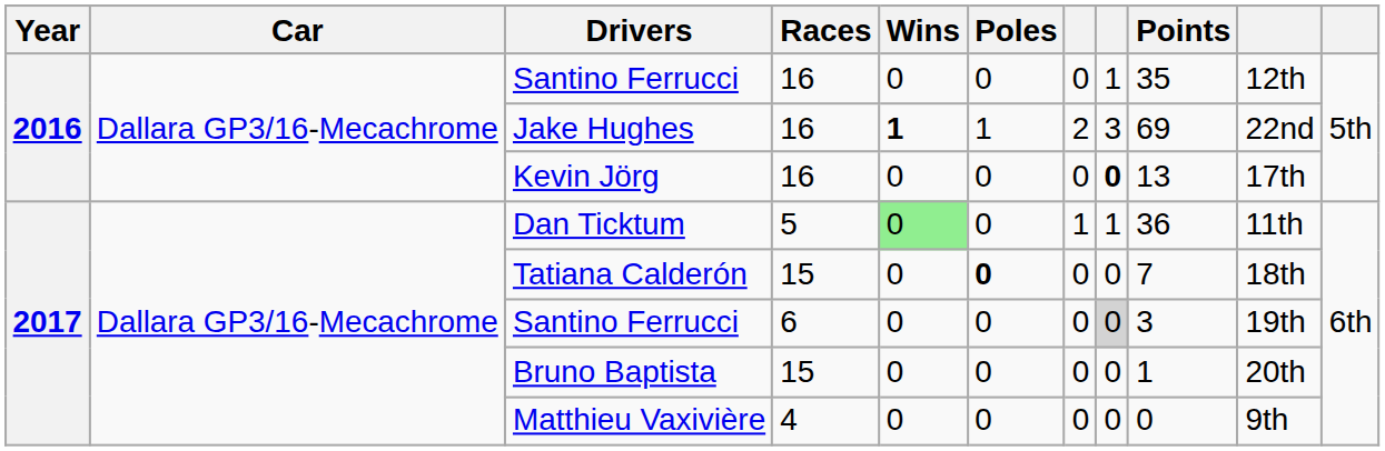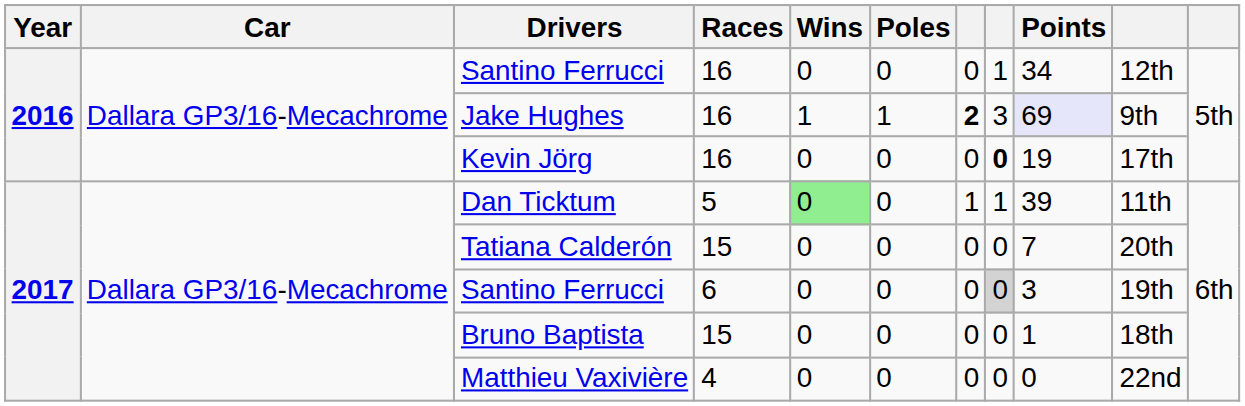Santino Ferrucci / 16 | Points: 35 -> 34
Jake Hughes | Wins: bold -> normal
Jake Hughes | column 7: normal -> bold
Jake Hughes | Points: no background -> lavender background
Jake Hughes | column 10: 22nd -> 9th
Kevin Jörg | Points: 13 -> 19
Dan Ticktum | Points: 36 -> 39
Tatiana Calderón | Poles: bold -> normal
Tatiana Calderón | column 10: 18th -> 20th
Bruno Baptista | column 10: 20th -> 18th
Matthieu Vaxivière | column 10: 9th -> 22nd
